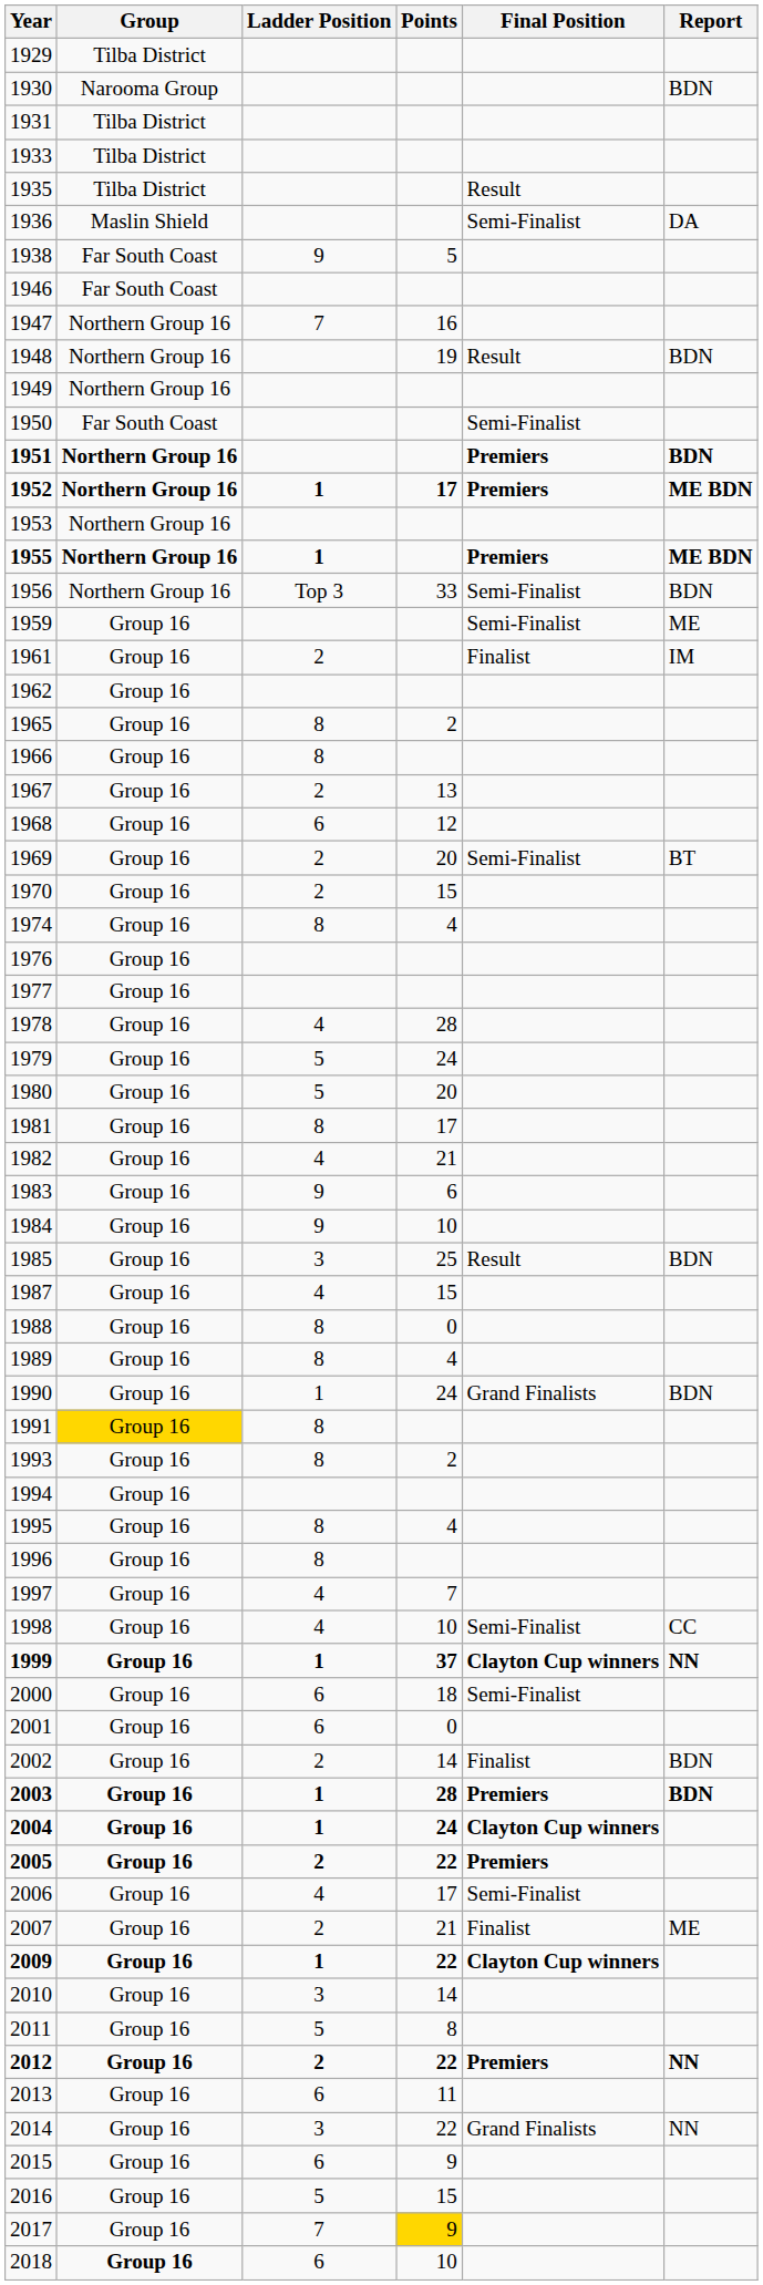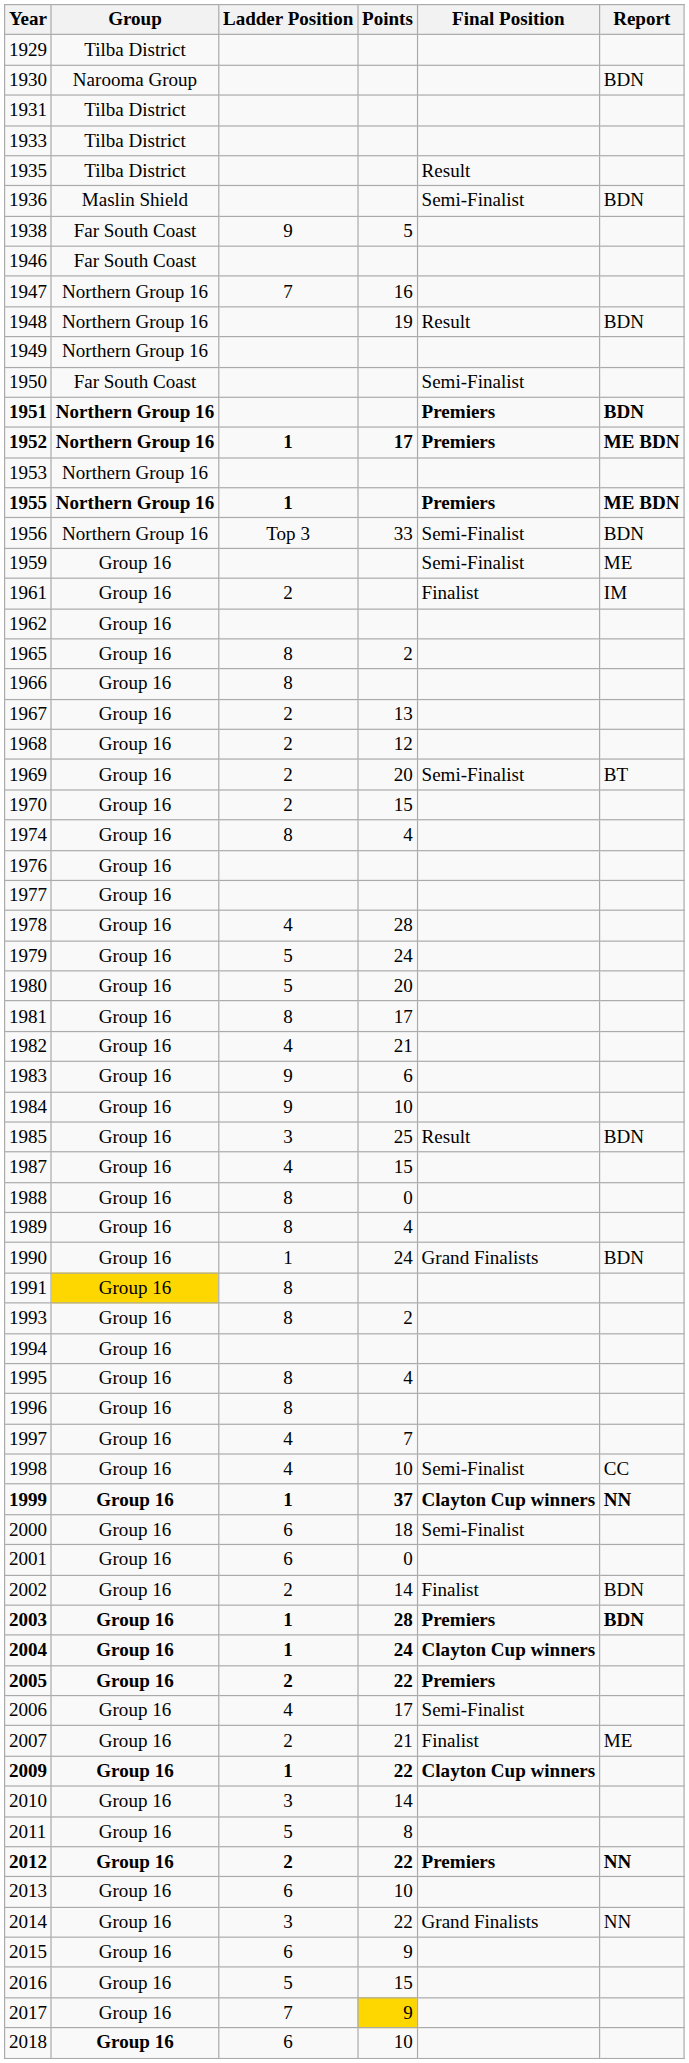1936 | Report: DA -> BDN
1968 | Ladder Position: 6 -> 2
2013 | Points: 11 -> 10
